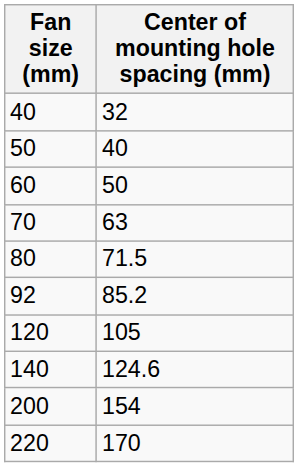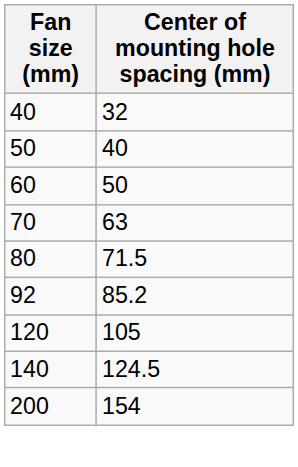140 | Center of mounting hole spacing (mm): 124.6 -> 124.5
- row: 220 | 170
